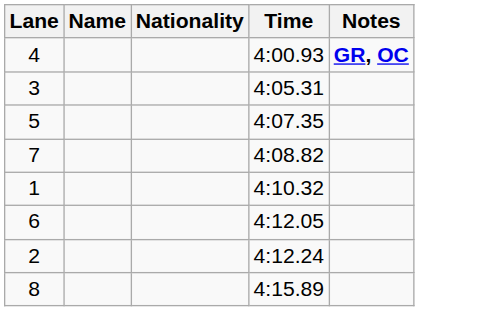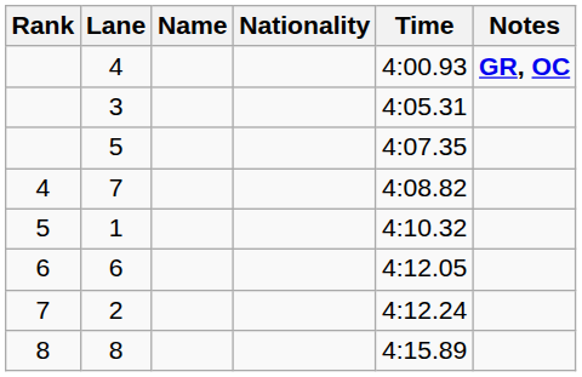+ column: Rank | 4 | 5 | 6 | 7 | 8
